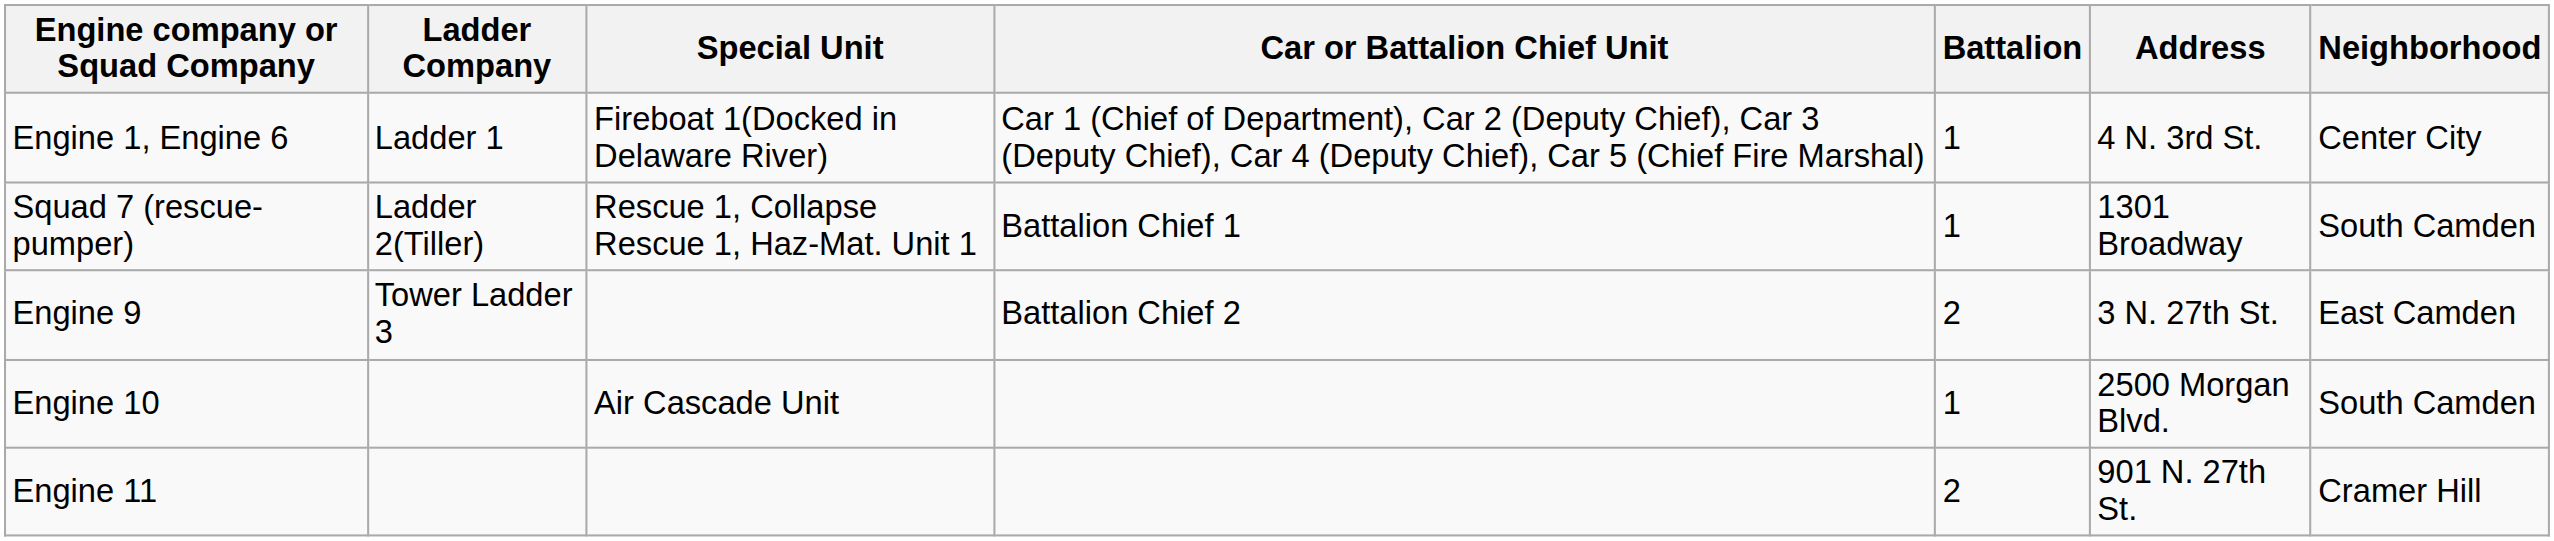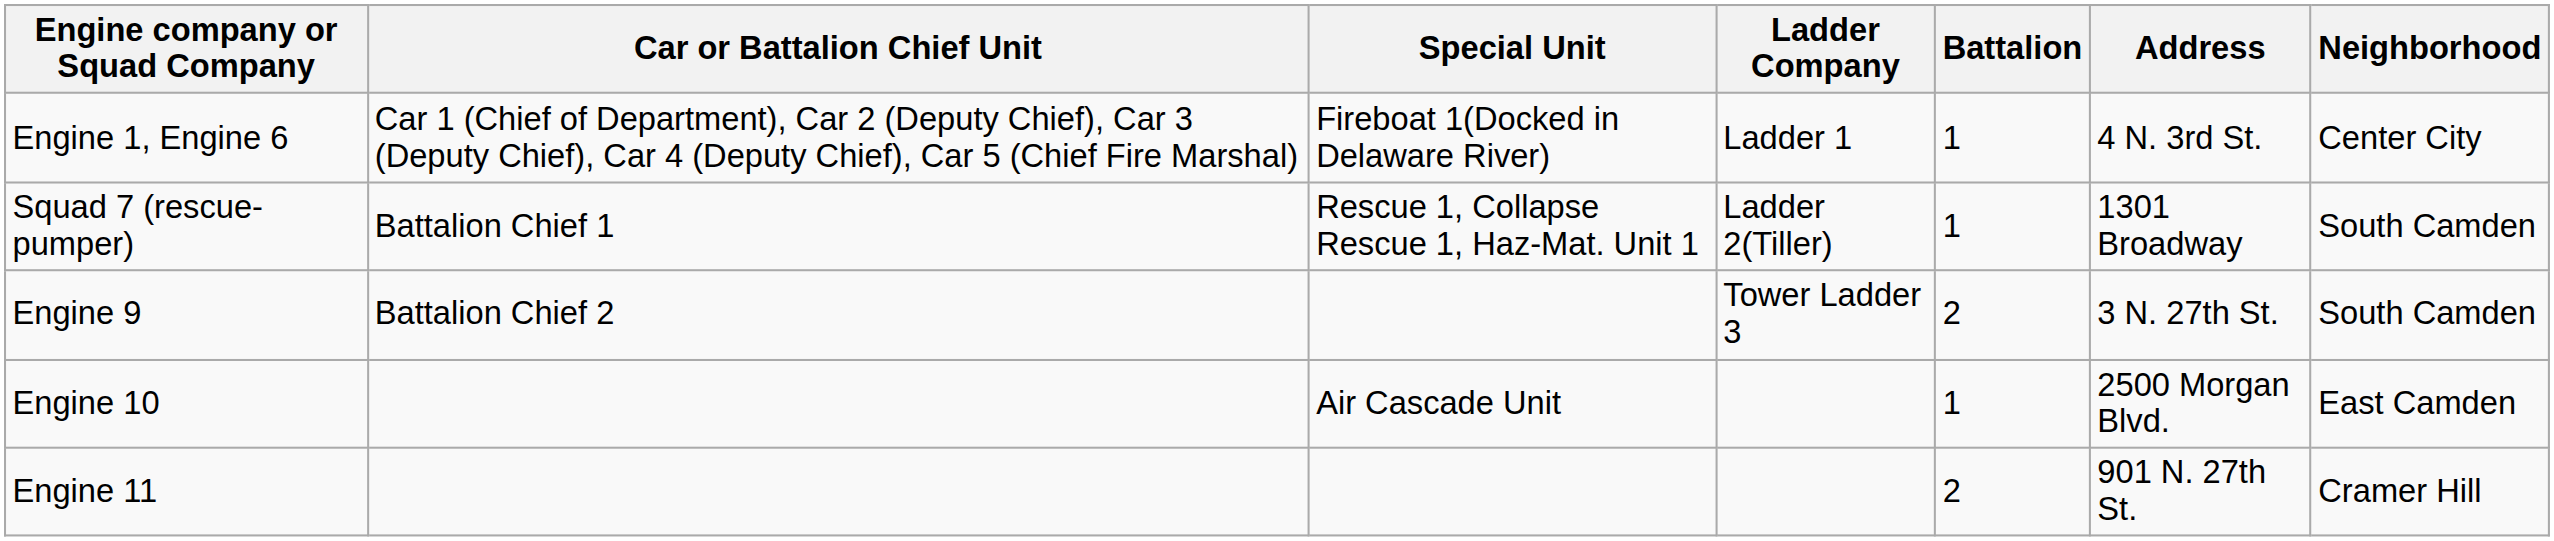columns swapped: Ladder Company <-> Car or Battalion Chief Unit
Engine 9 | Neighborhood: East Camden -> South Camden
Engine 10 | Neighborhood: South Camden -> East Camden
